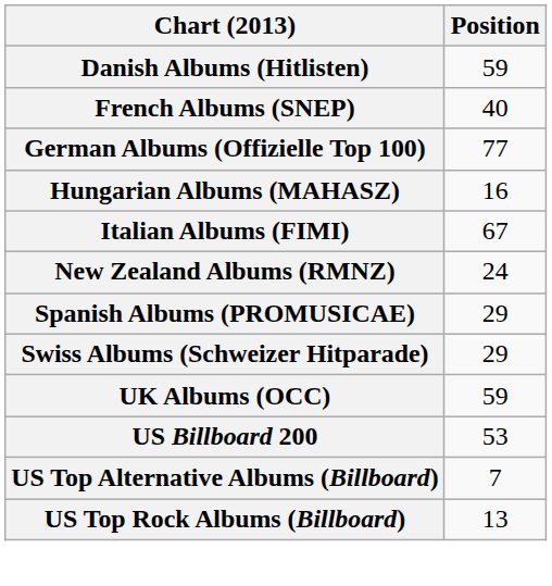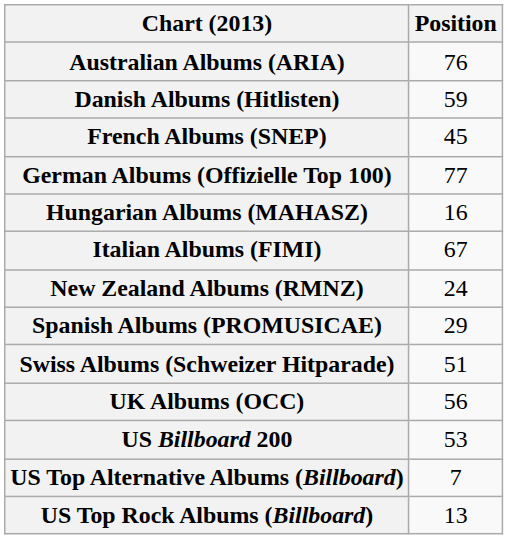+ row: Australian Albums (ARIA) | 76
French Albums (SNEP) | Position: 40 -> 45
Swiss Albums (Schweizer Hitparade) | Position: 29 -> 51
UK Albums (OCC) | Position: 59 -> 56
